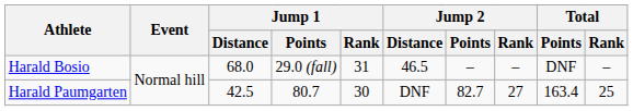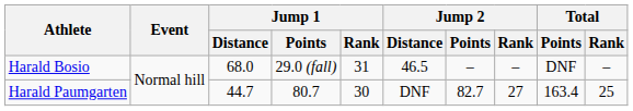Harald Paumgarten | Jump 1 / Distance: 42.5 -> 44.7
